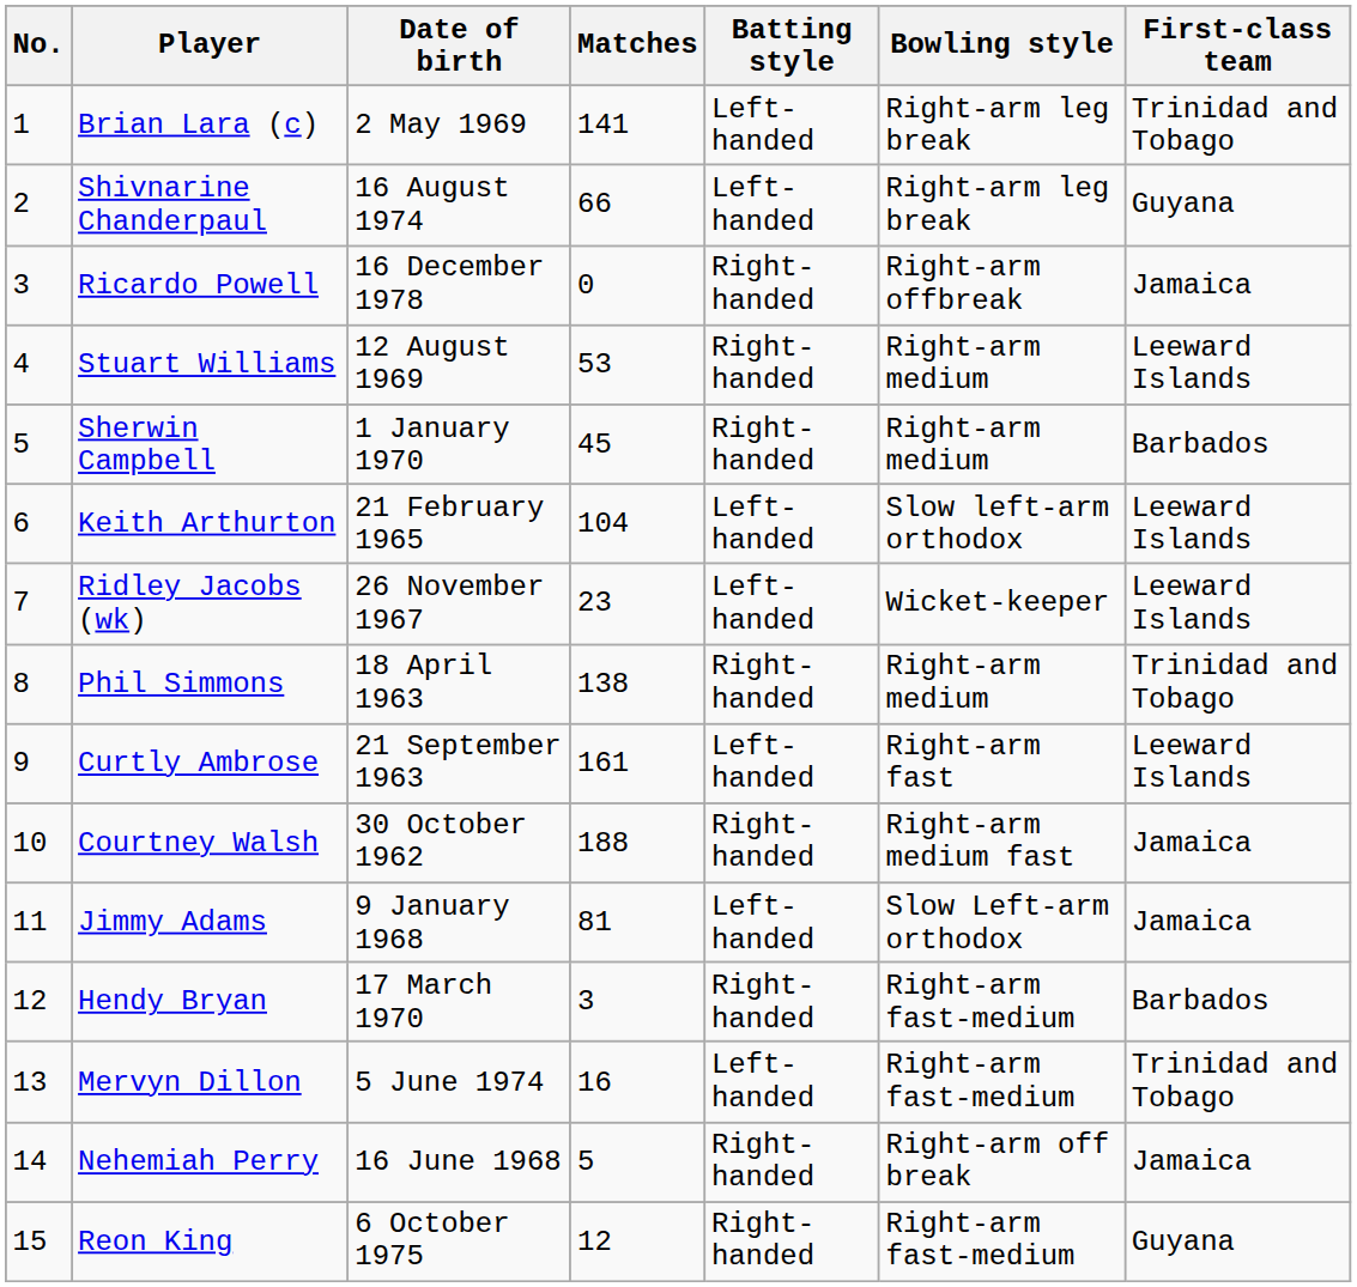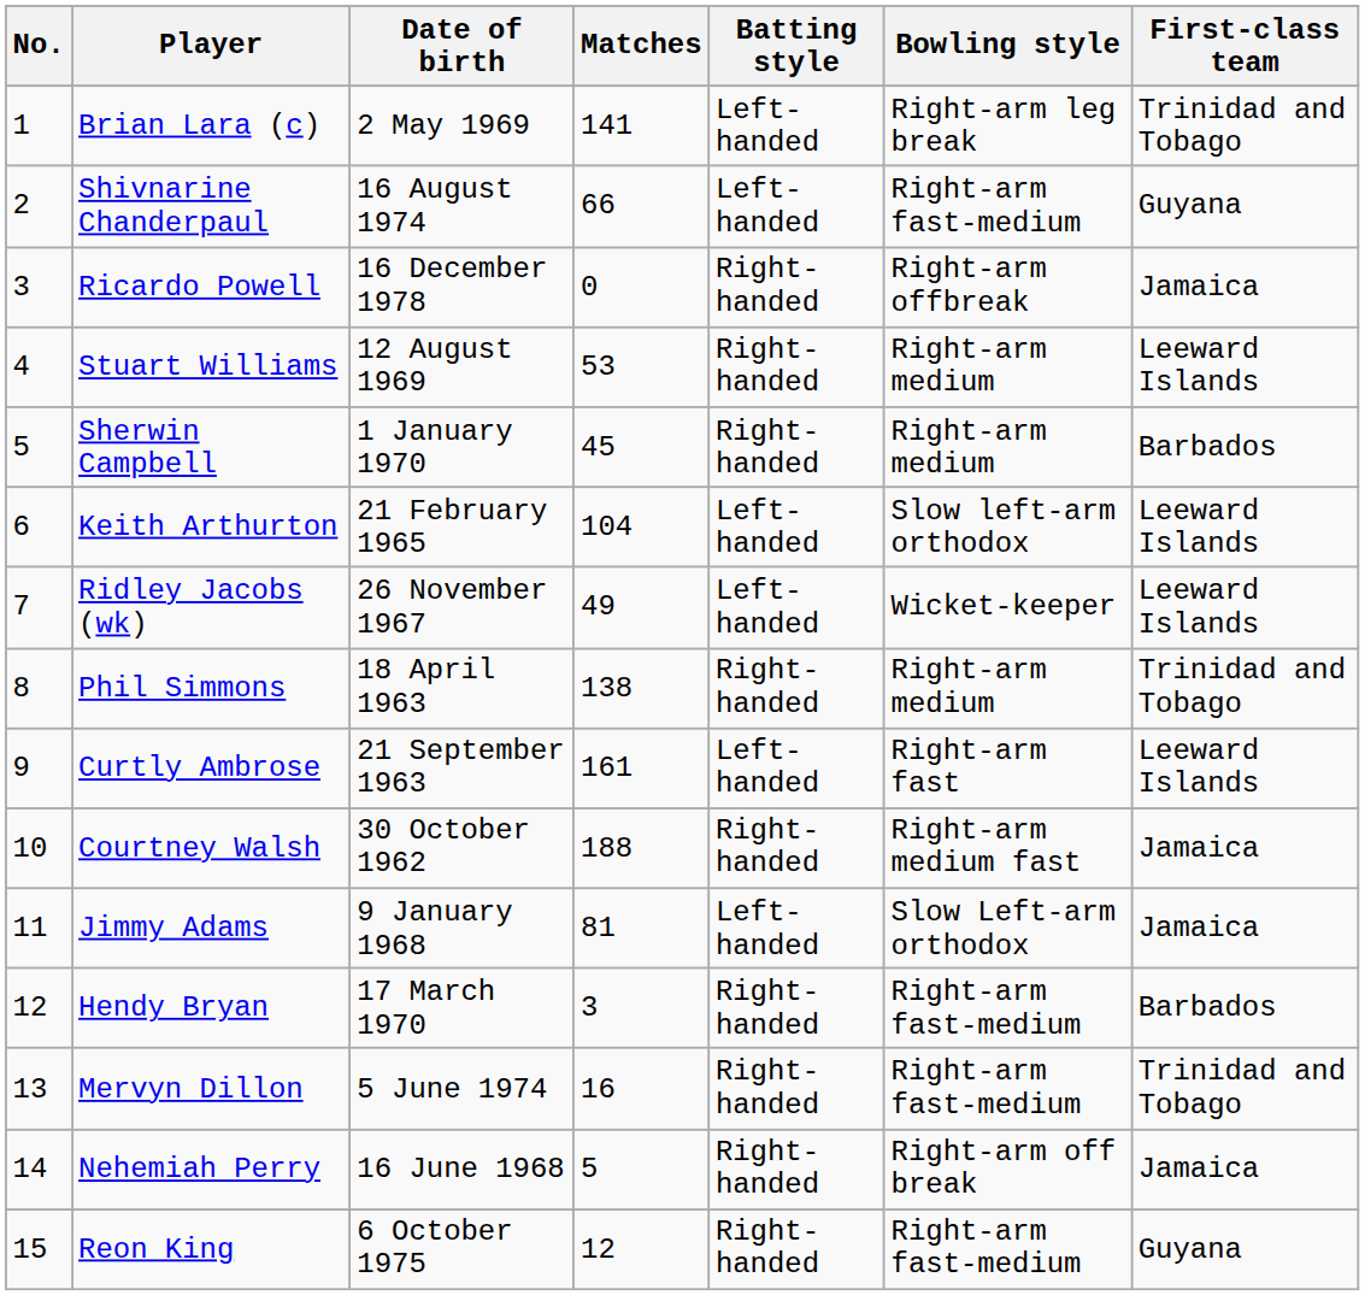Shivnarine Chanderpaul | Bowling style: Right-arm leg break -> Right-arm fast-medium
Ridley Jacobs (wk) | Matches: 23 -> 49
Mervyn Dillon | Batting style: Left-handed -> Right-handed
